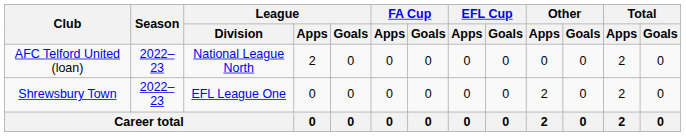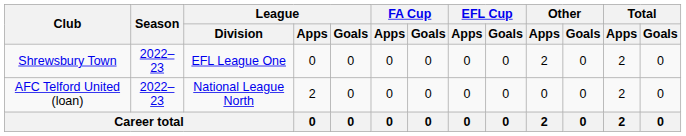rows swapped: Shrewsbury Town <-> AFC Telford United (loan)
